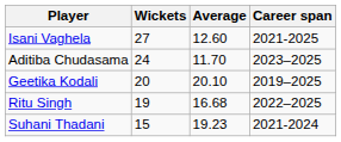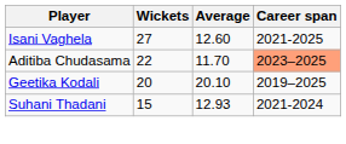Aditiba Chudasama | Wickets: 24 -> 22
Aditiba Chudasama | Career span: no background -> lightsalmon background
- row: Ritu Singh | 19 | 16.68 | 2022–2025
Suhani Thadani | Average: 19.23 -> 12.93
